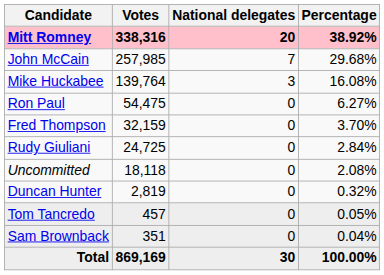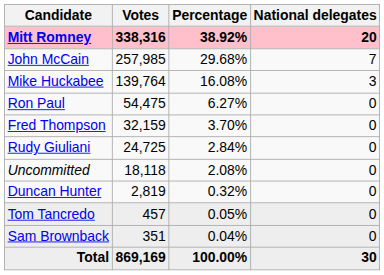columns swapped: Percentage <-> National delegates
